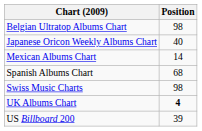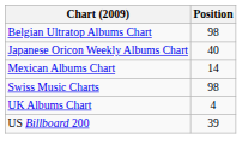- row: Spanish Albums Chart | 68
UK Albums Chart | Position: bold -> normal
